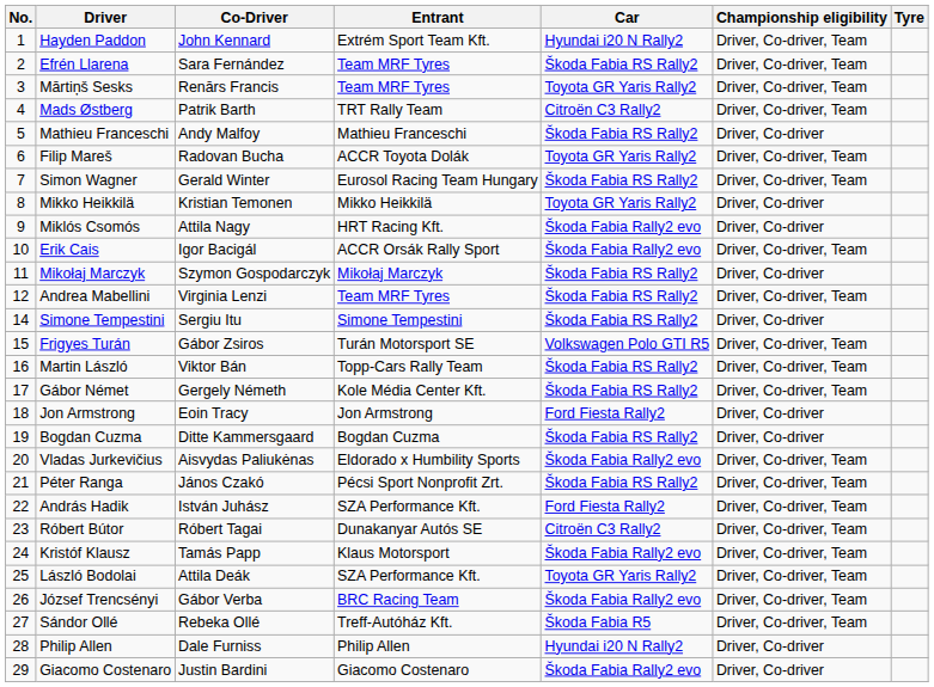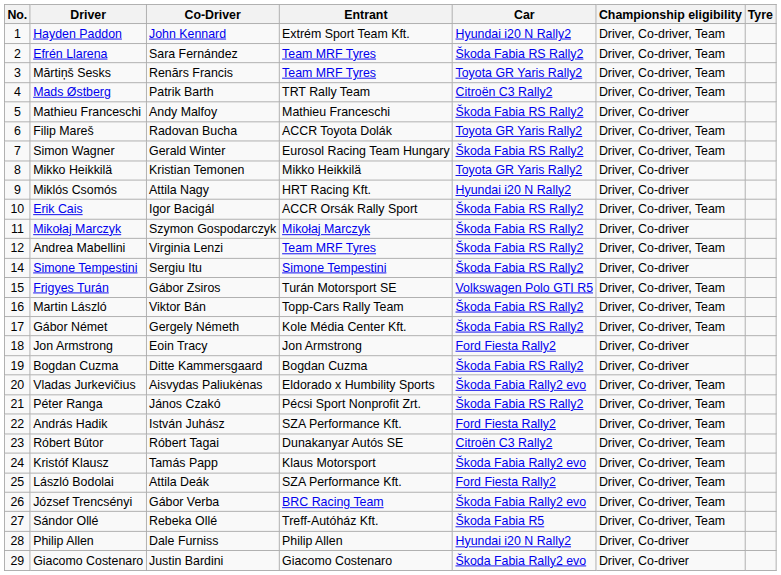Miklós Csomós | Car: Škoda Fabia Rally2 evo -> Hyundai i20 N Rally2
Erik Cais | Car: Škoda Fabia Rally2 evo -> Škoda Fabia RS Rally2
László Bodolai | Car: Toyota GR Yaris Rally2 -> Ford Fiesta Rally2
